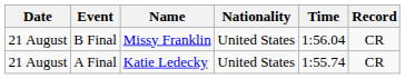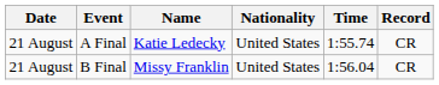rows swapped: B Final <-> A Final
